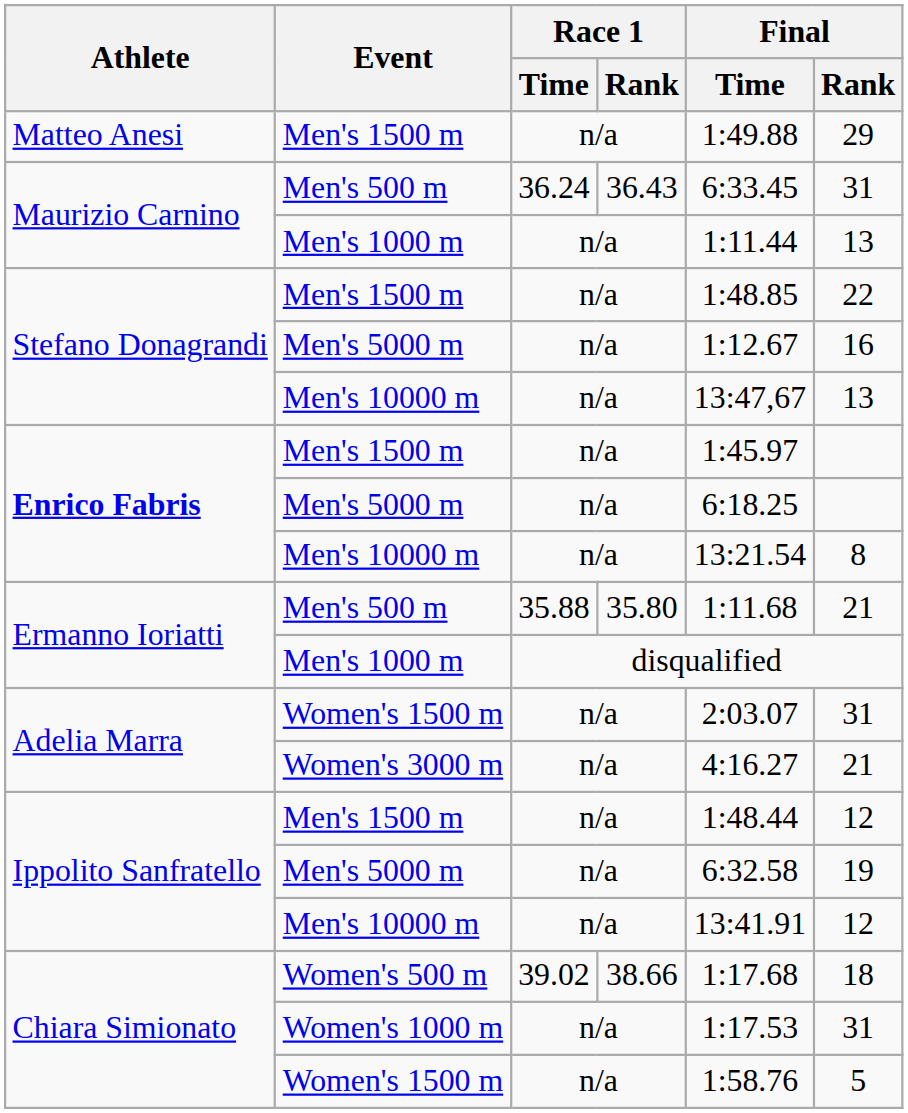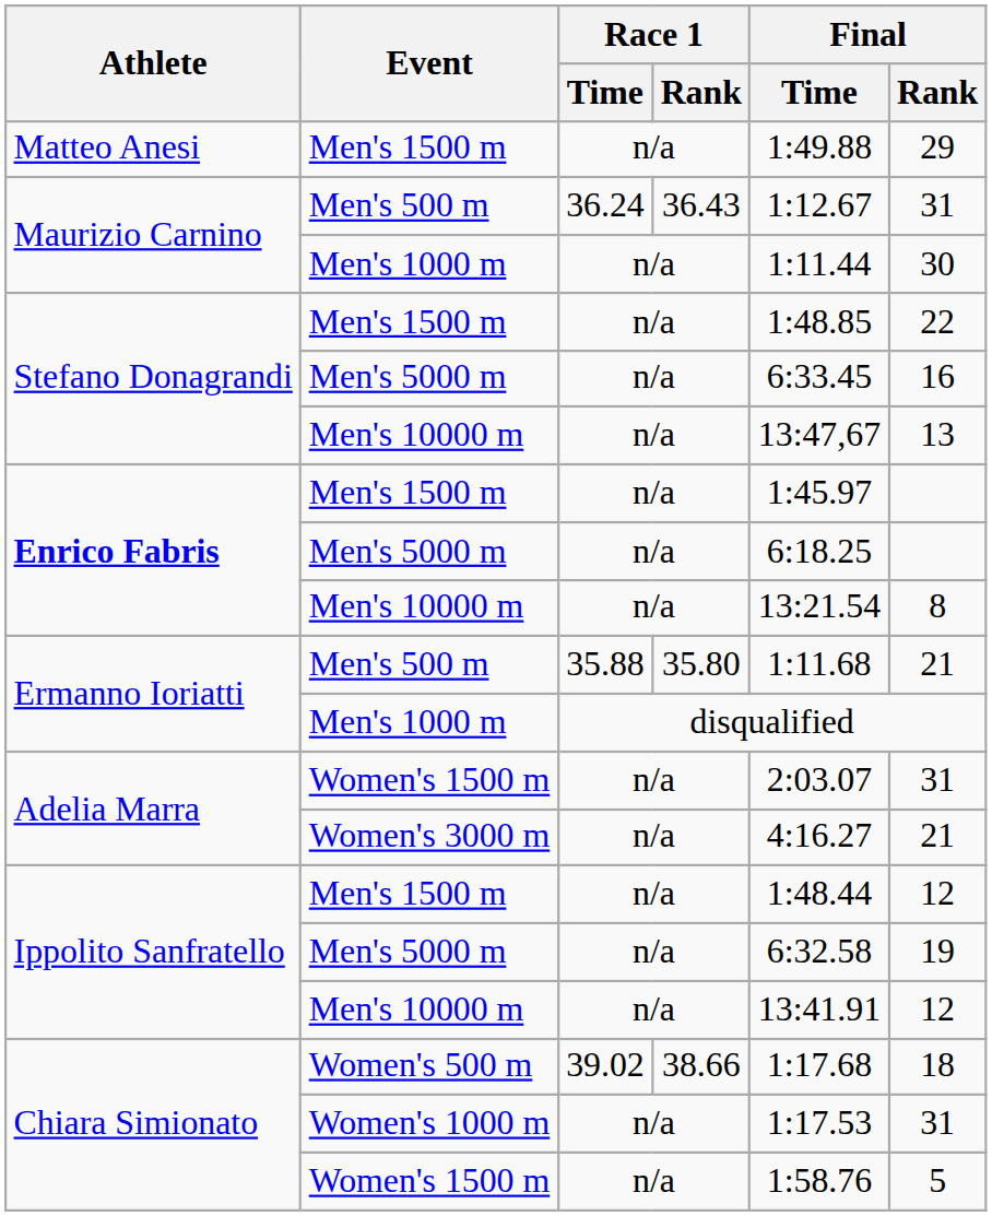Maurizio Carnino / Men's 500 m | Final / Time: 6:33.45 -> 1:12.67
Maurizio Carnino / Men's 1000 m | Final / Rank: 13 -> 30
Stefano Donagrandi / Men's 5000 m | Final / Time: 1:12.67 -> 6:33.45
